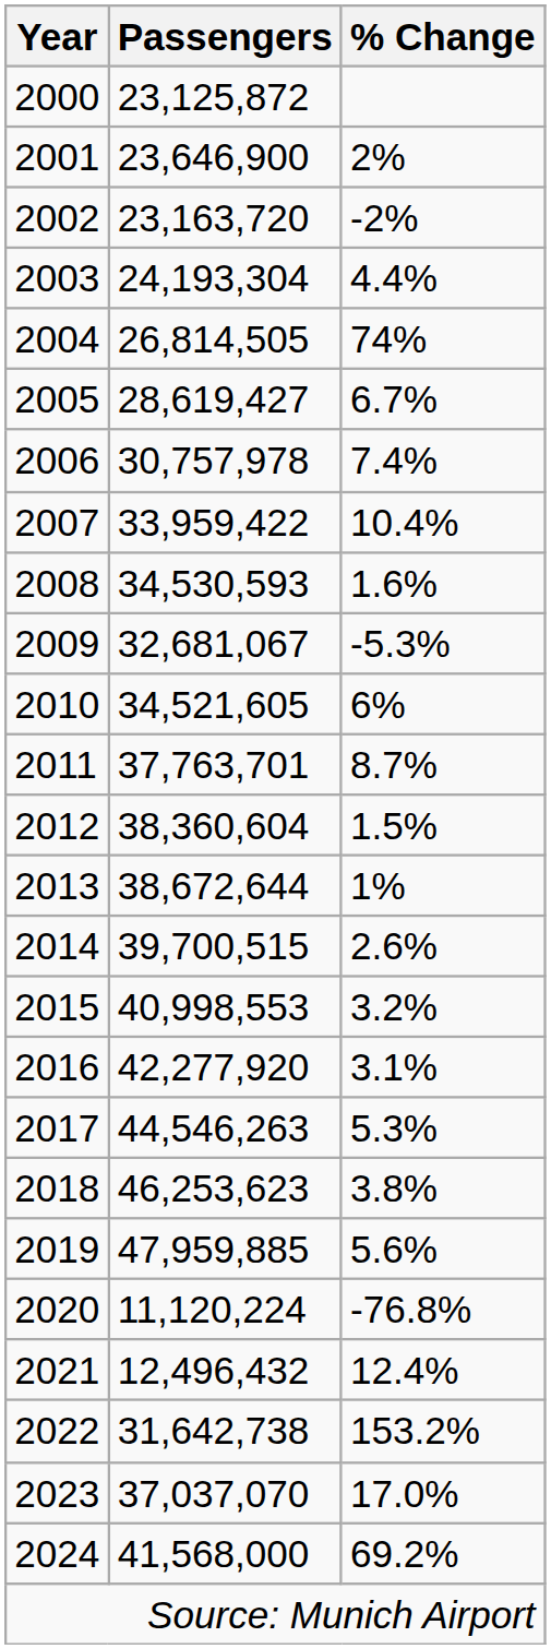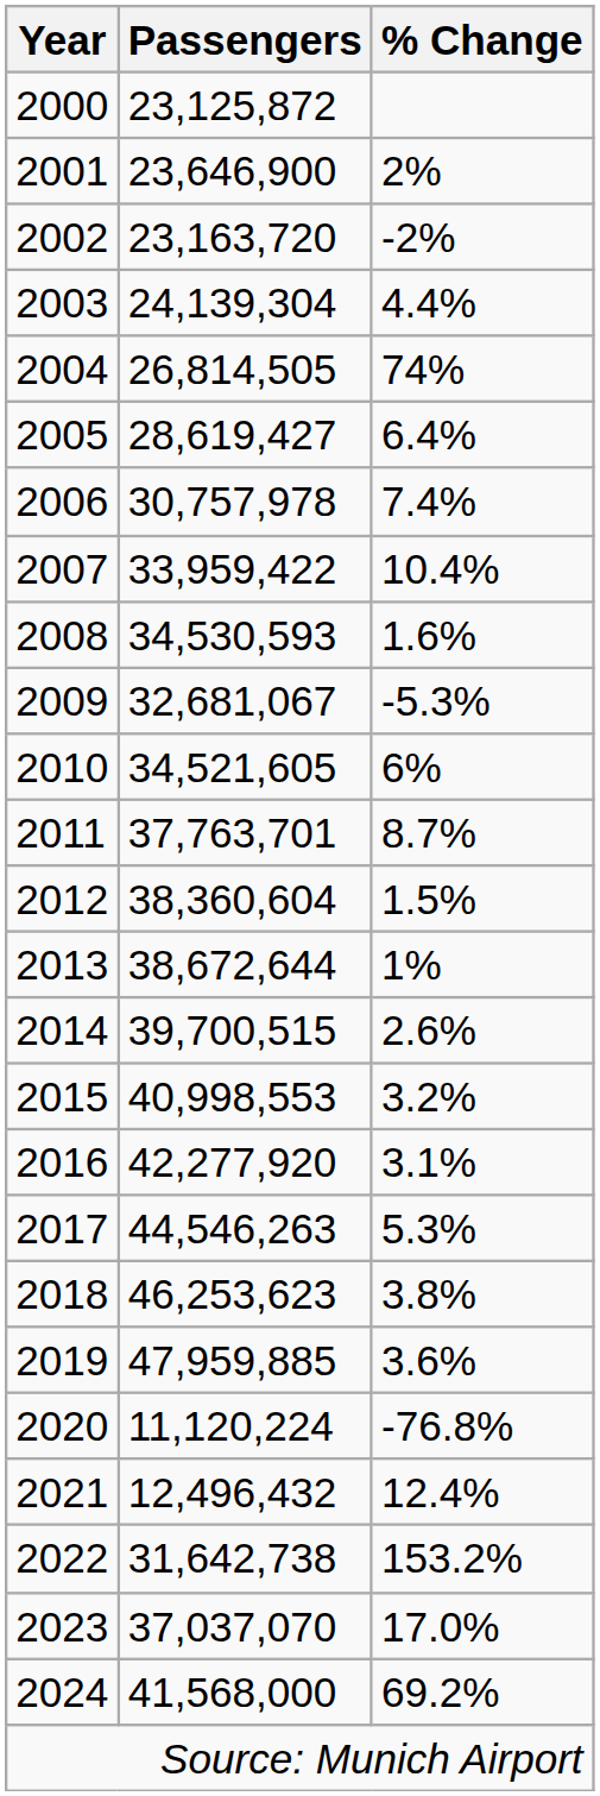2003 | Passengers: 24,193,304 -> 24,139,304
2005 | % Change: 6.7% -> 6.4%
2019 | % Change: 5.6% -> 3.6%
